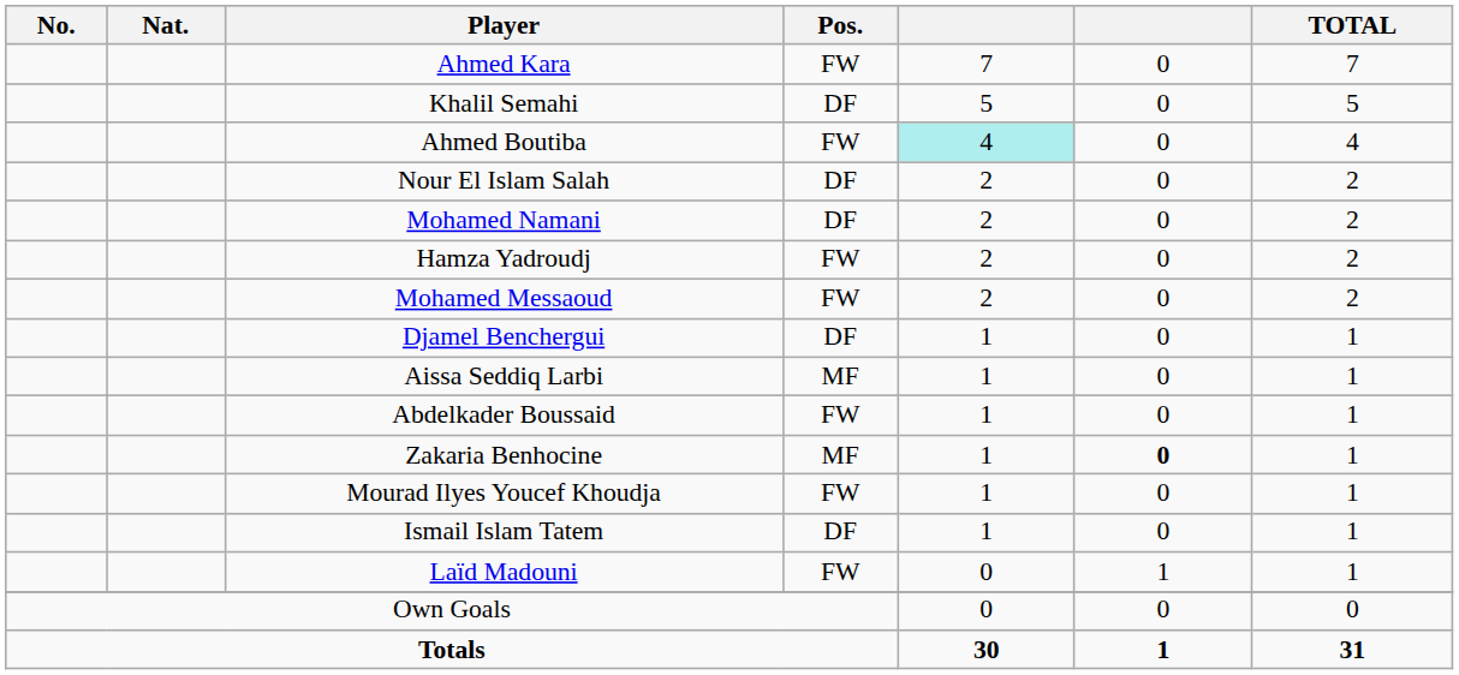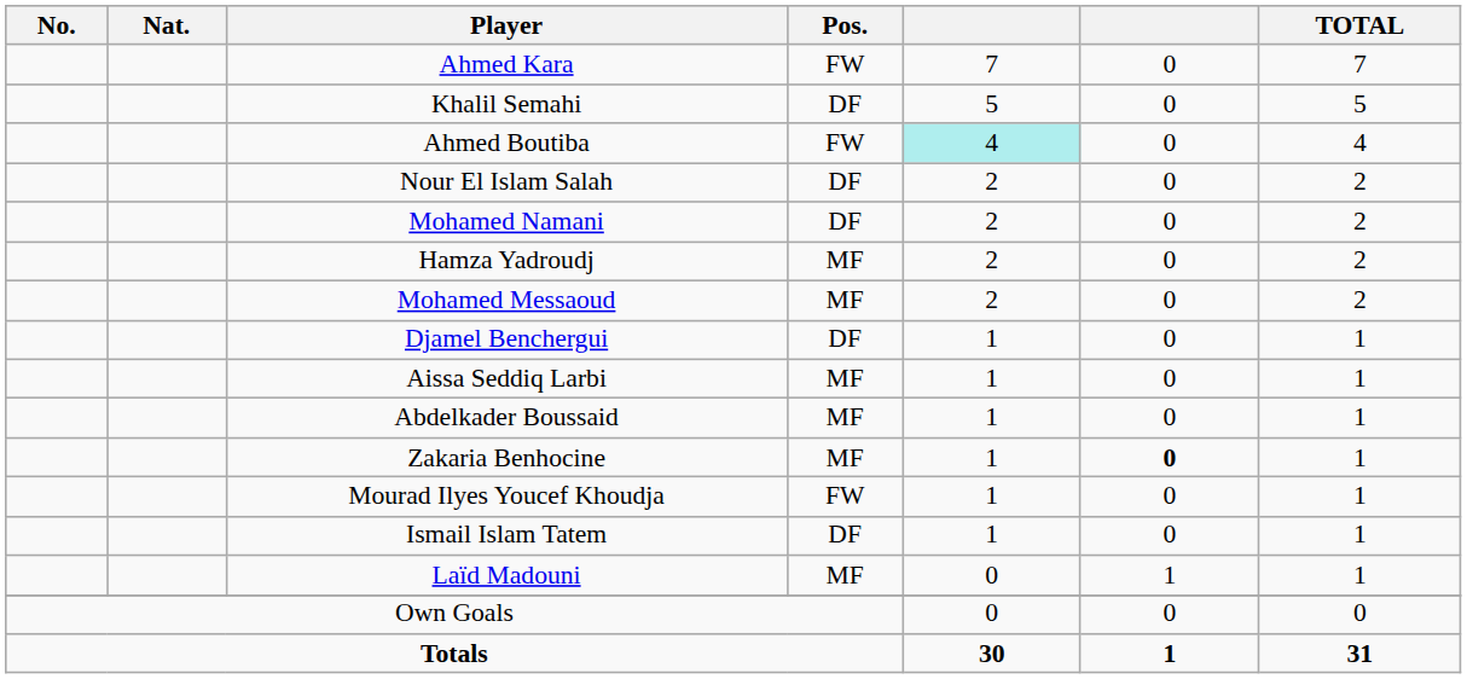Hamza Yadroudj | Pos.: FW -> MF
Mohamed Messaoud | Pos.: FW -> MF
Abdelkader Boussaid | Pos.: FW -> MF
Laïd Madouni | Pos.: FW -> MF
